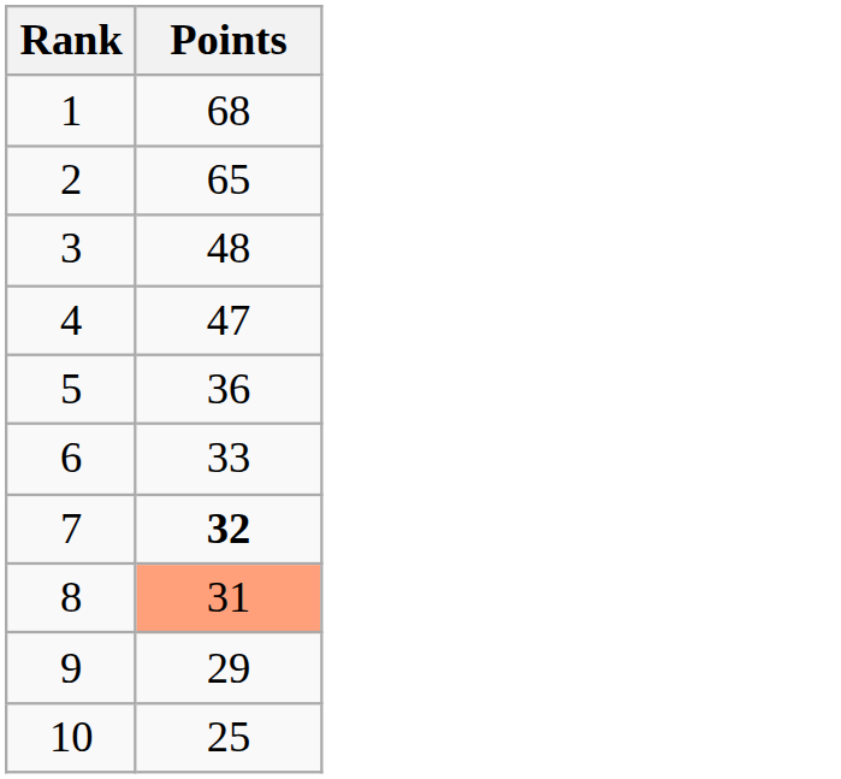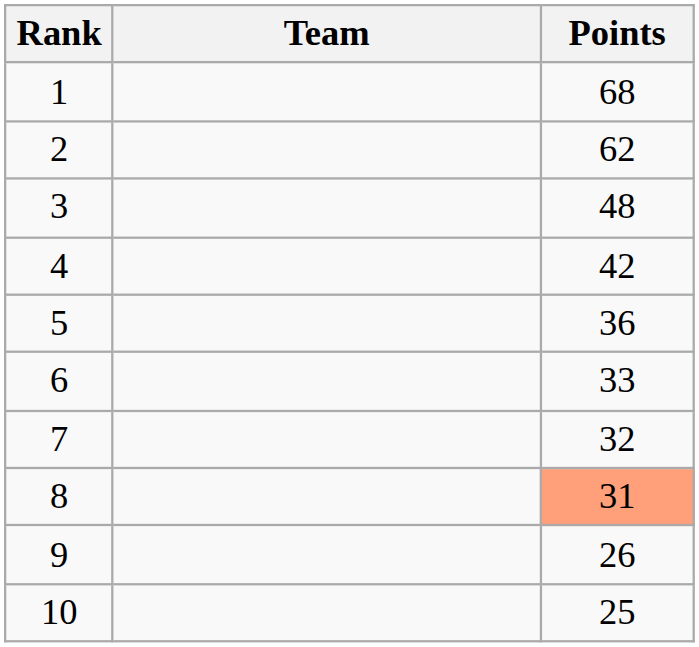+ column: Team
2 | Points: 65 -> 62
4 | Points: 47 -> 42
7 | Points: bold -> normal
9 | Points: 29 -> 26
